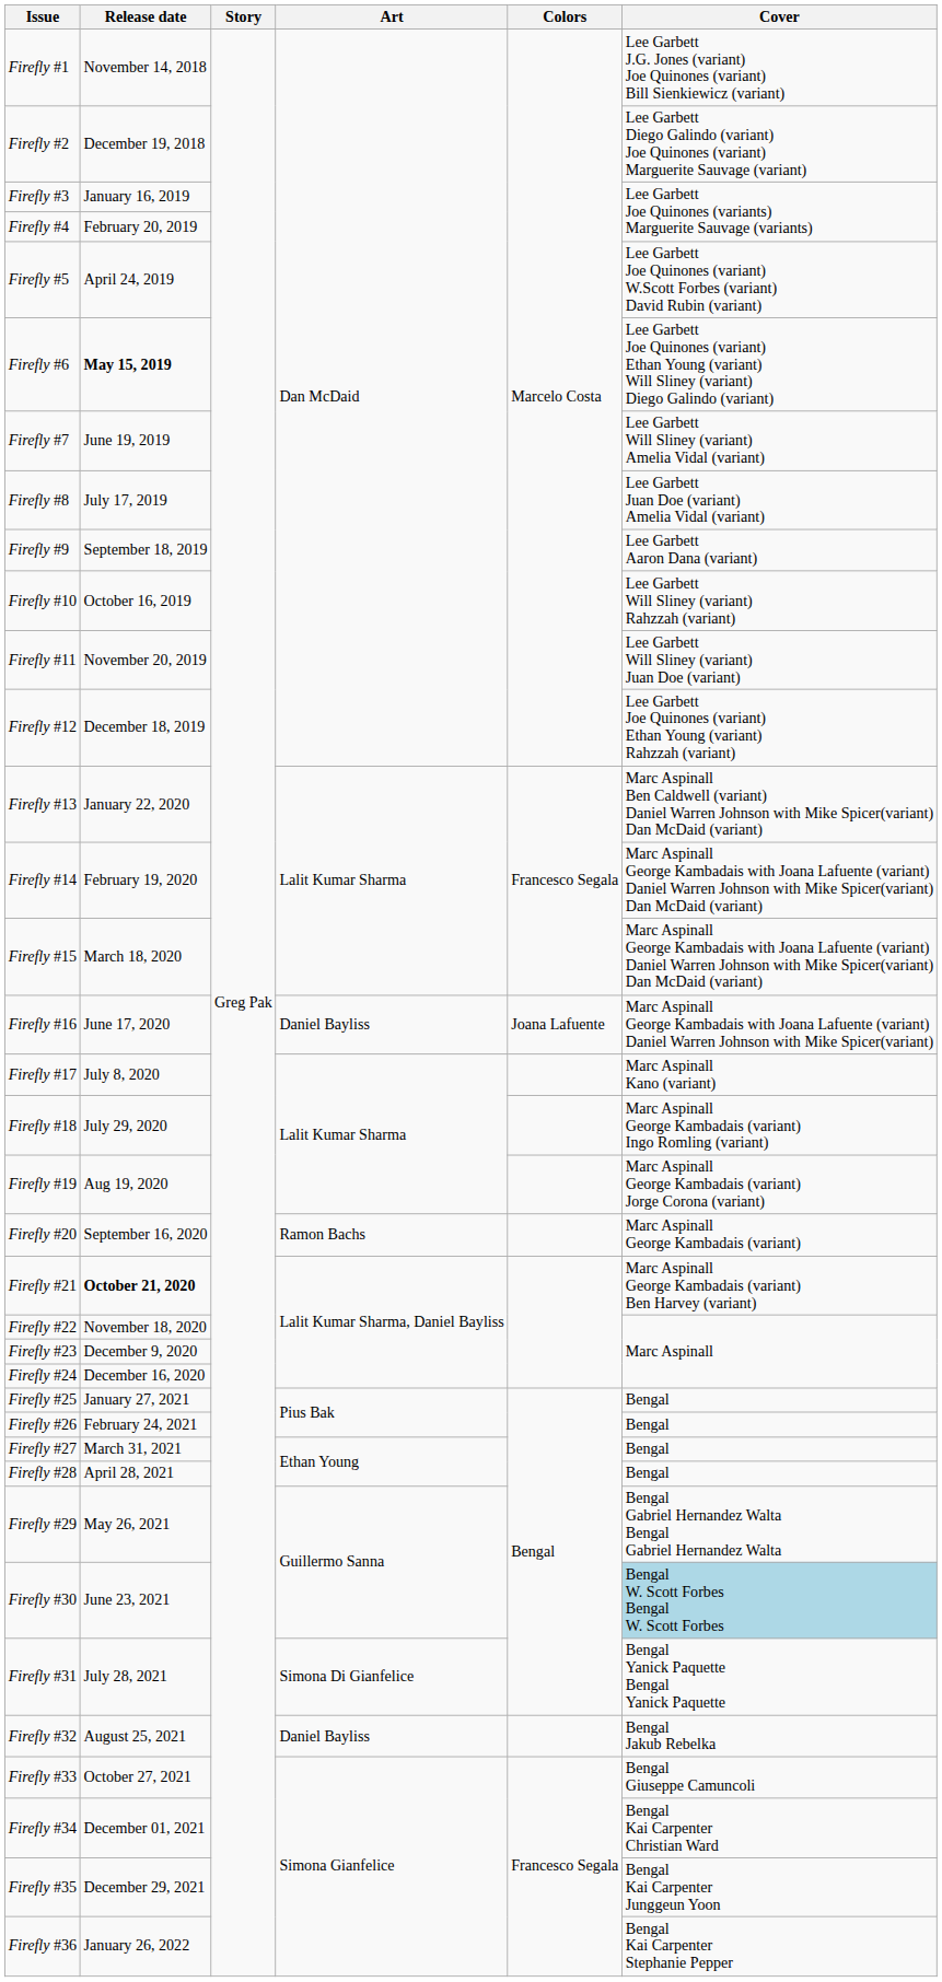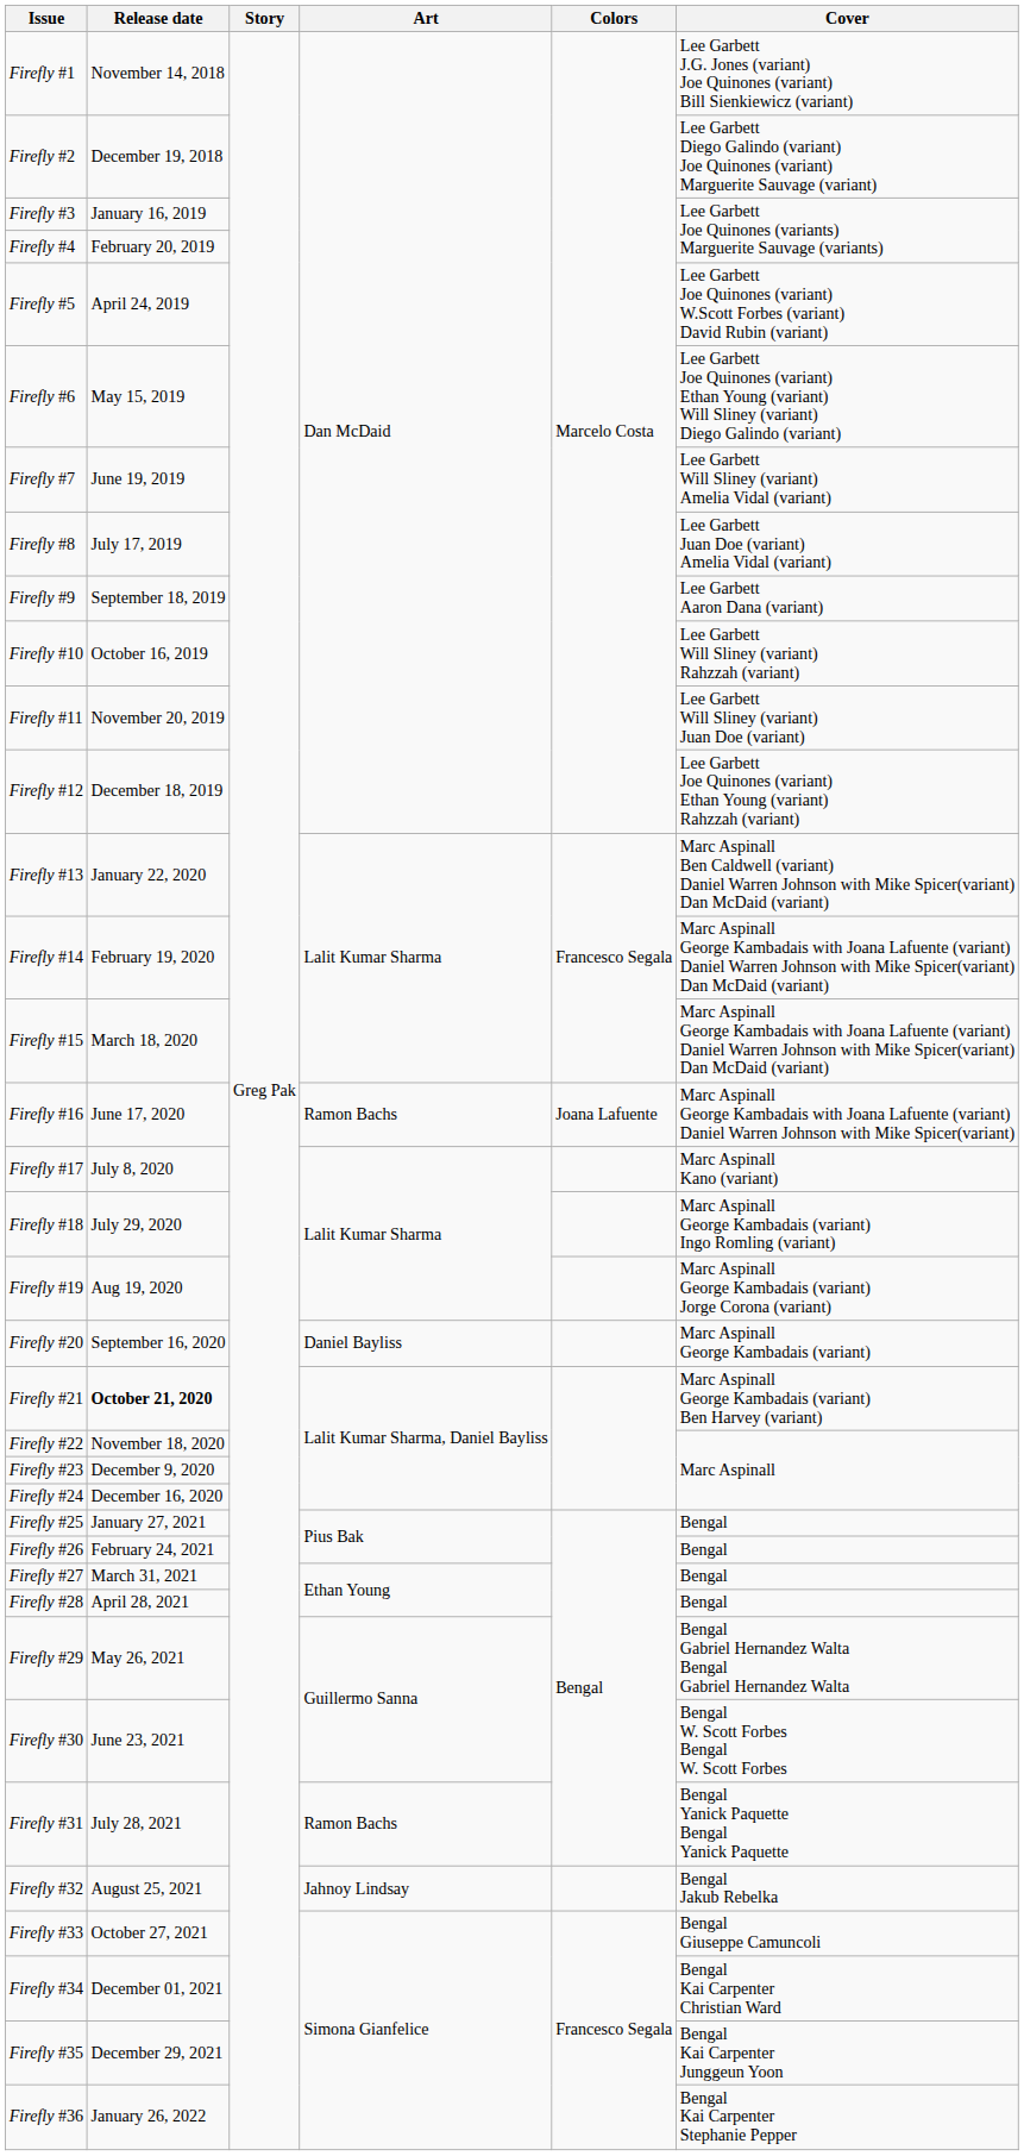Firefly #6 | Release date: bold -> normal
Firefly #16 | Art: Daniel Bayliss -> Ramon Bachs
Firefly #20 | Art: Ramon Bachs -> Daniel Bayliss
Firefly #30 | Cover: lightblue background -> no background
Firefly #31 | Art: Simona Di Gianfelice -> Ramon Bachs
Firefly #32 | Art: Daniel Bayliss -> Jahnoy Lindsay
